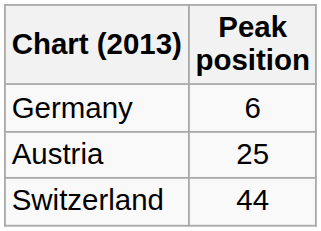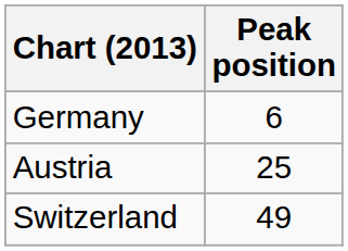Switzerland | Peak position: 44 -> 49
